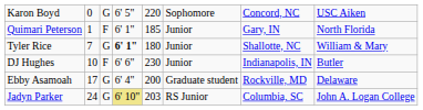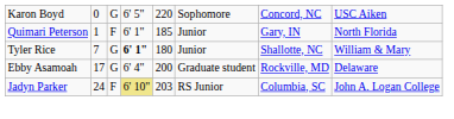- row: DJ Hughes | 10 | F | 6' 6" | 230 | Junior | Indianapolis, IN | Butler
Jadyn Parker | column 3: G -> F
